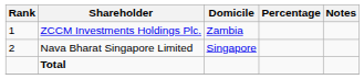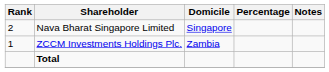rows swapped: ZCCM Investments Holdings Plc. <-> Nava Bharat Singapore Limited
